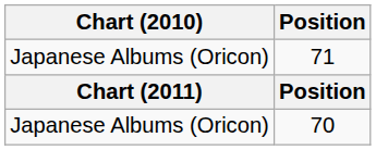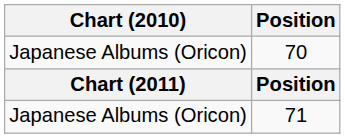rows swapped: 70 <-> 71
